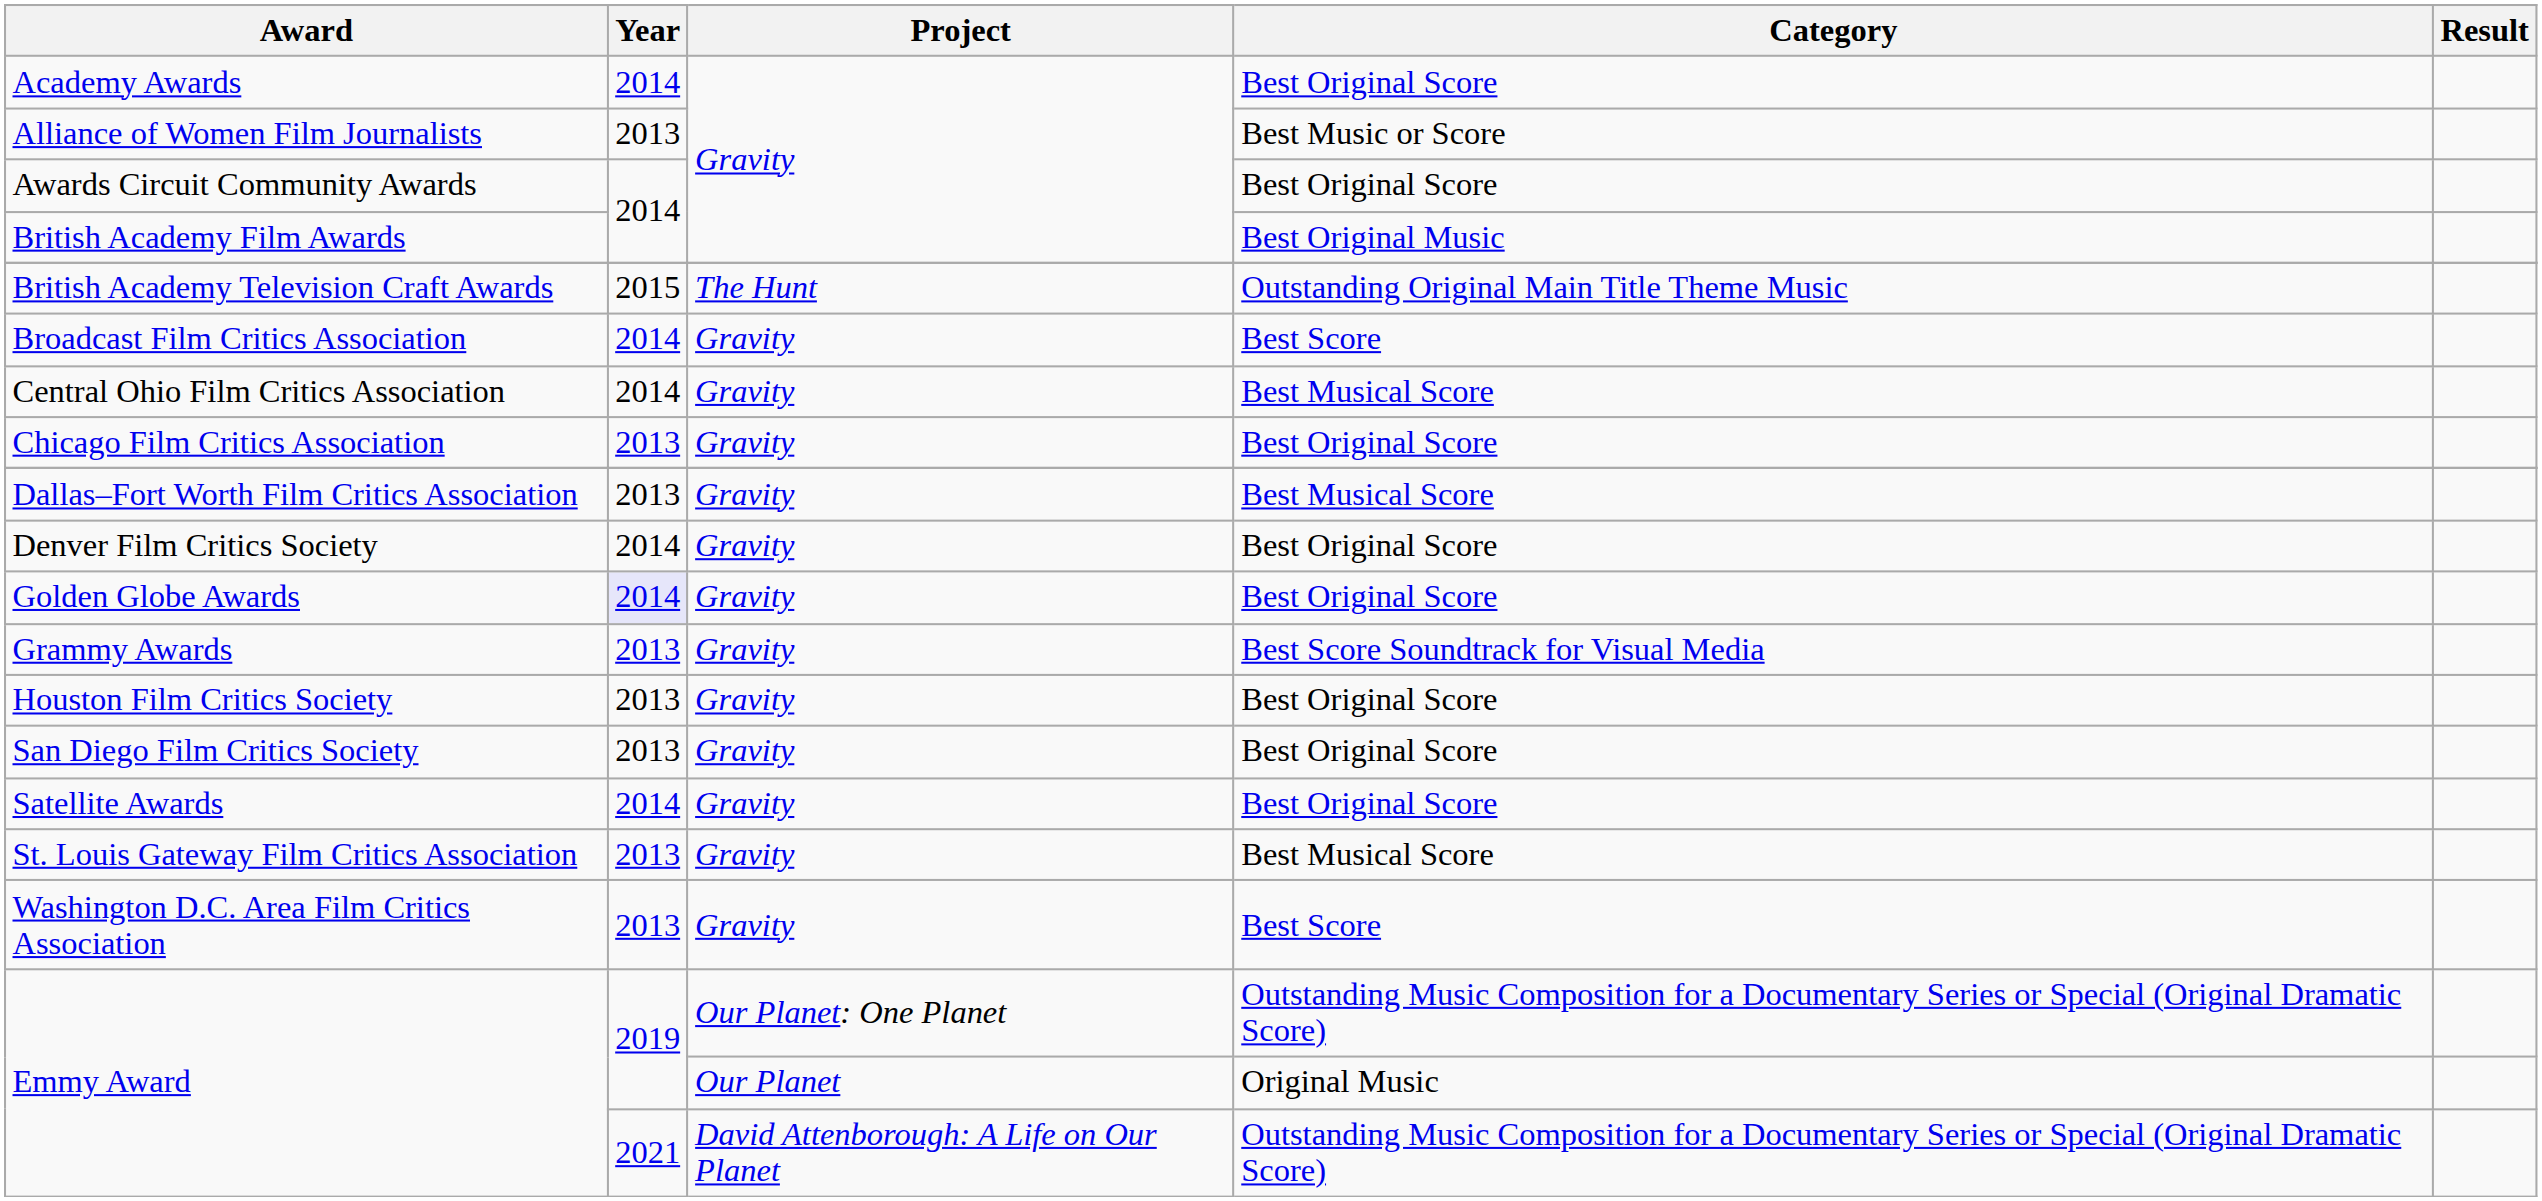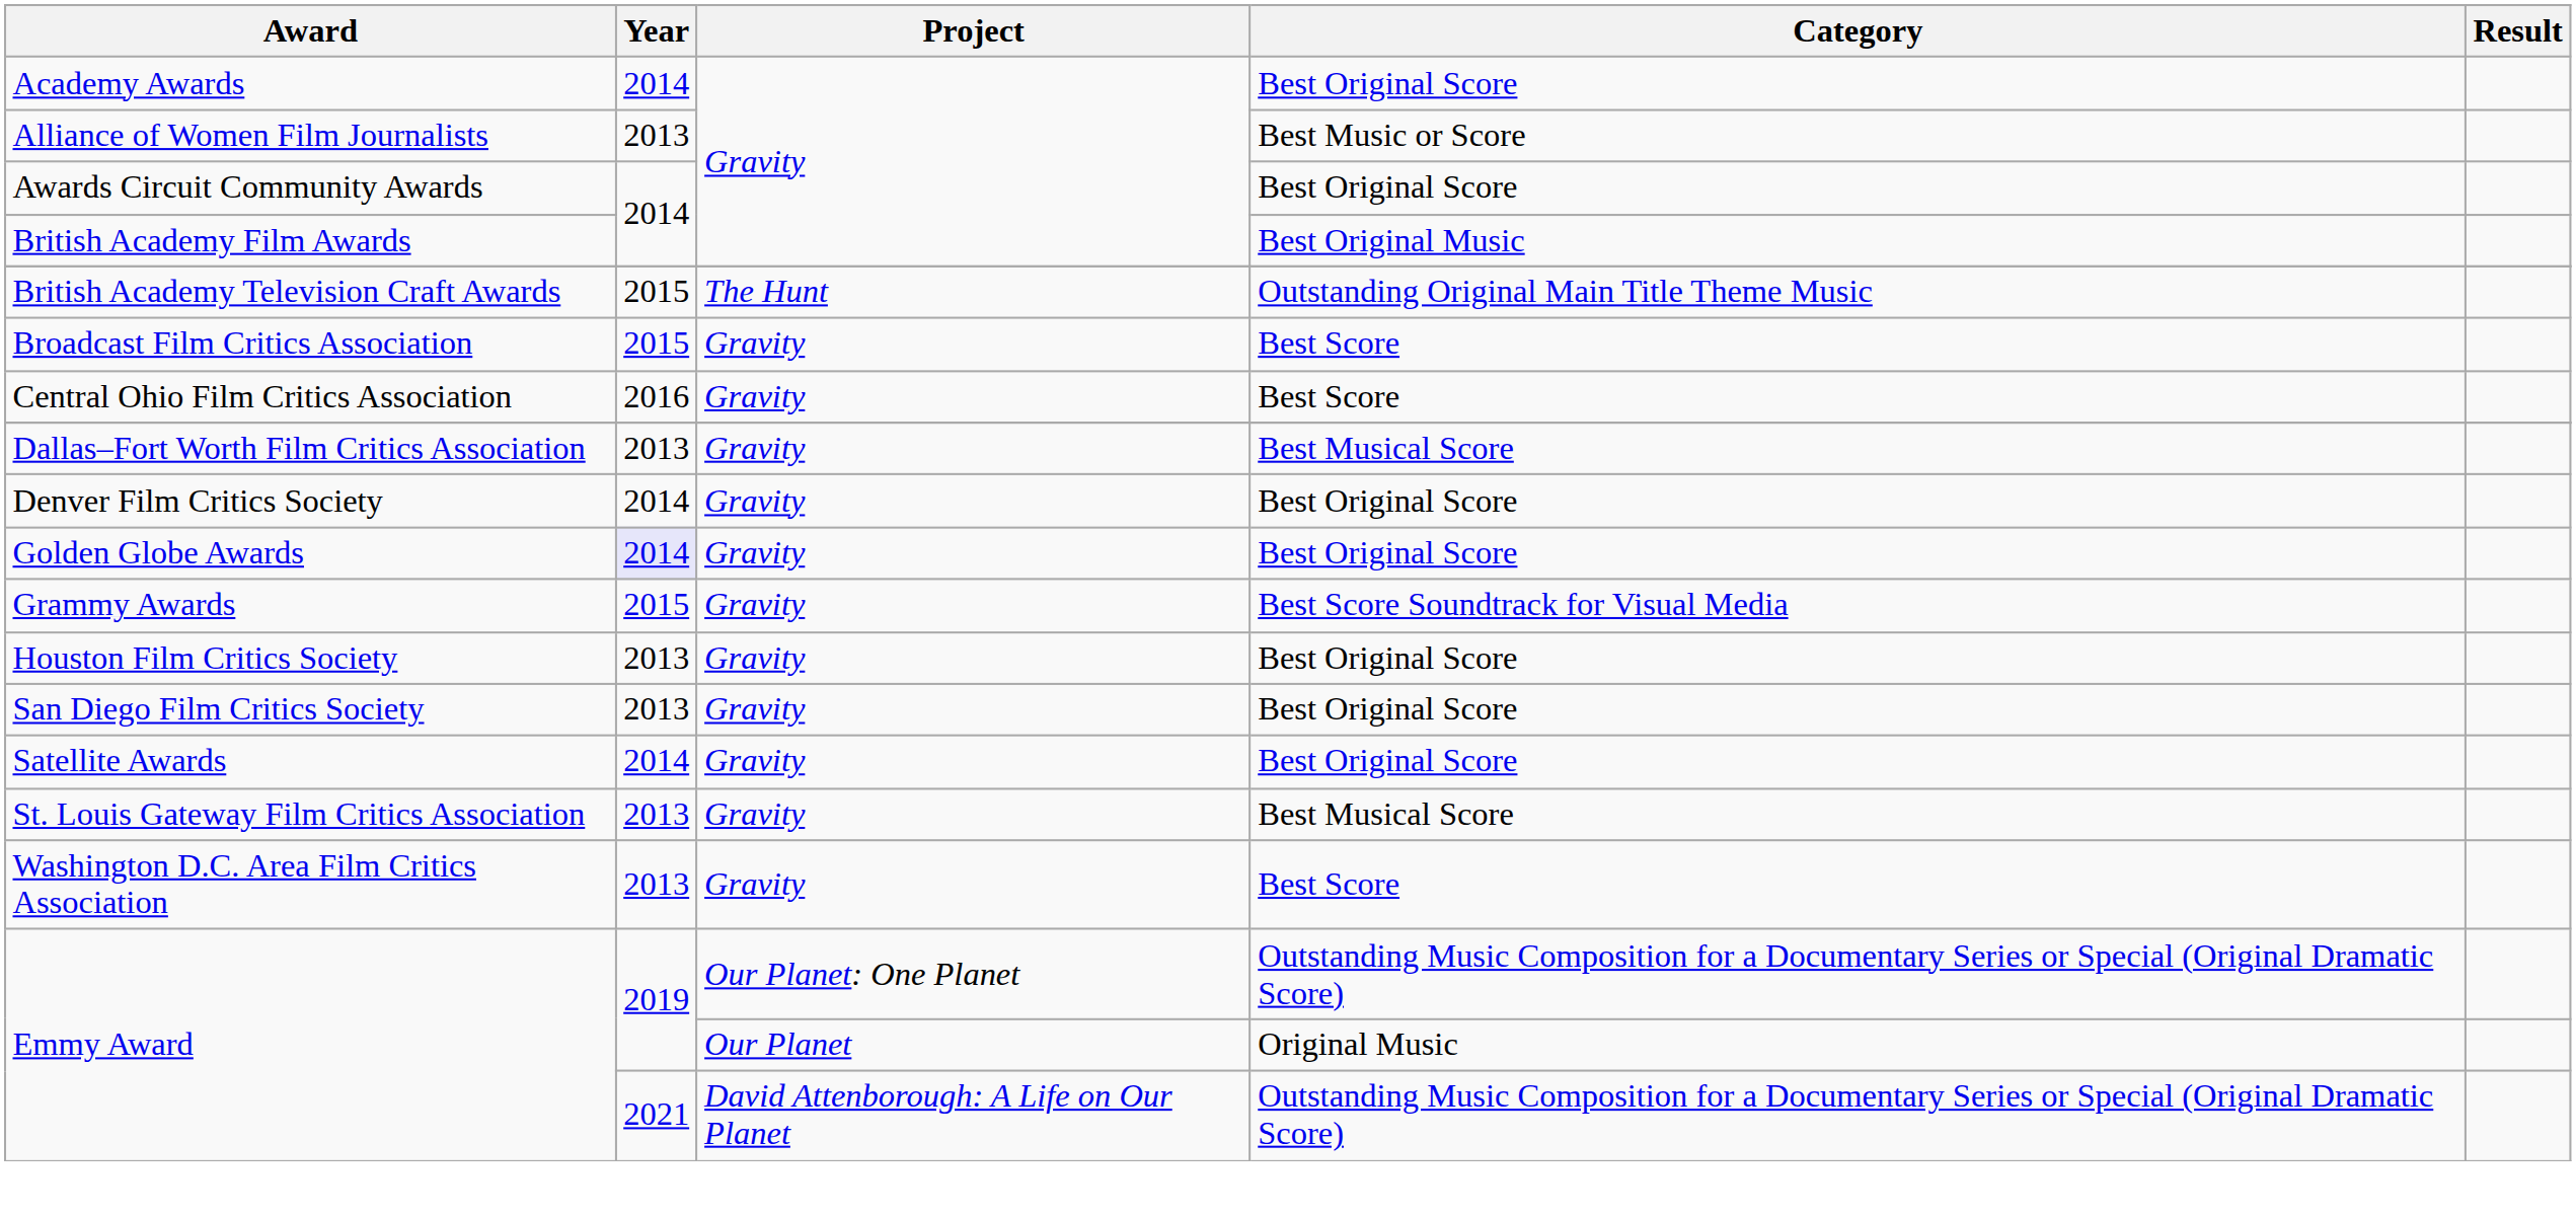Broadcast Film Critics Association | Year: 2014 -> 2015
Central Ohio Film Critics Association | Year: 2014 -> 2016
Central Ohio Film Critics Association | Category: Best Musical Score -> Best Score
- row: Chicago Film Critics Association | 2013 | Gravity | Best Original Score
Grammy Awards | Year: 2013 -> 2015
